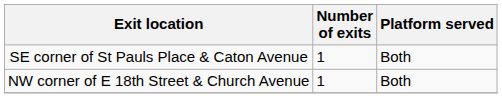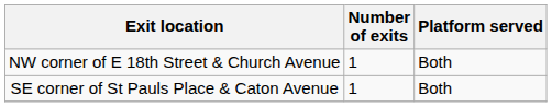rows swapped: NW corner of E 18th Street & Church Avenue <-> SE corner of St Pauls Place & Caton Avenue
